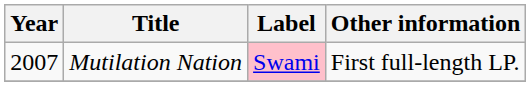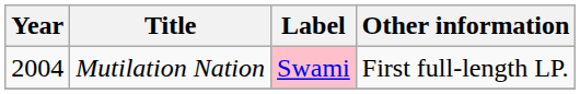Mutilation Nation | Year: 2007 -> 2004
